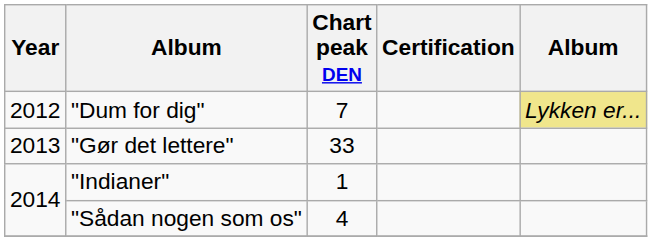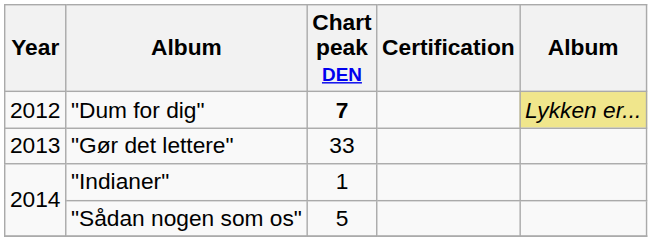"Dum for dig" | Chart peak DEN: normal -> bold
"Sådan nogen som os" | Chart peak DEN: 4 -> 5
